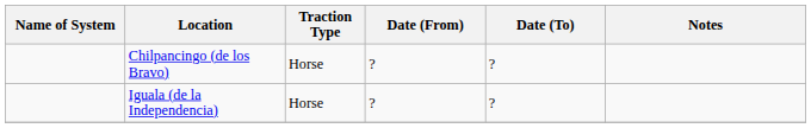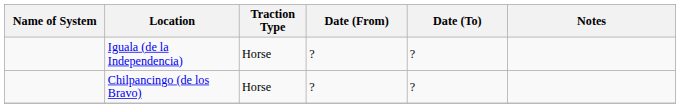rows swapped: Chilpancingo (de los Bravo) <-> Iguala (de la Independencia)
